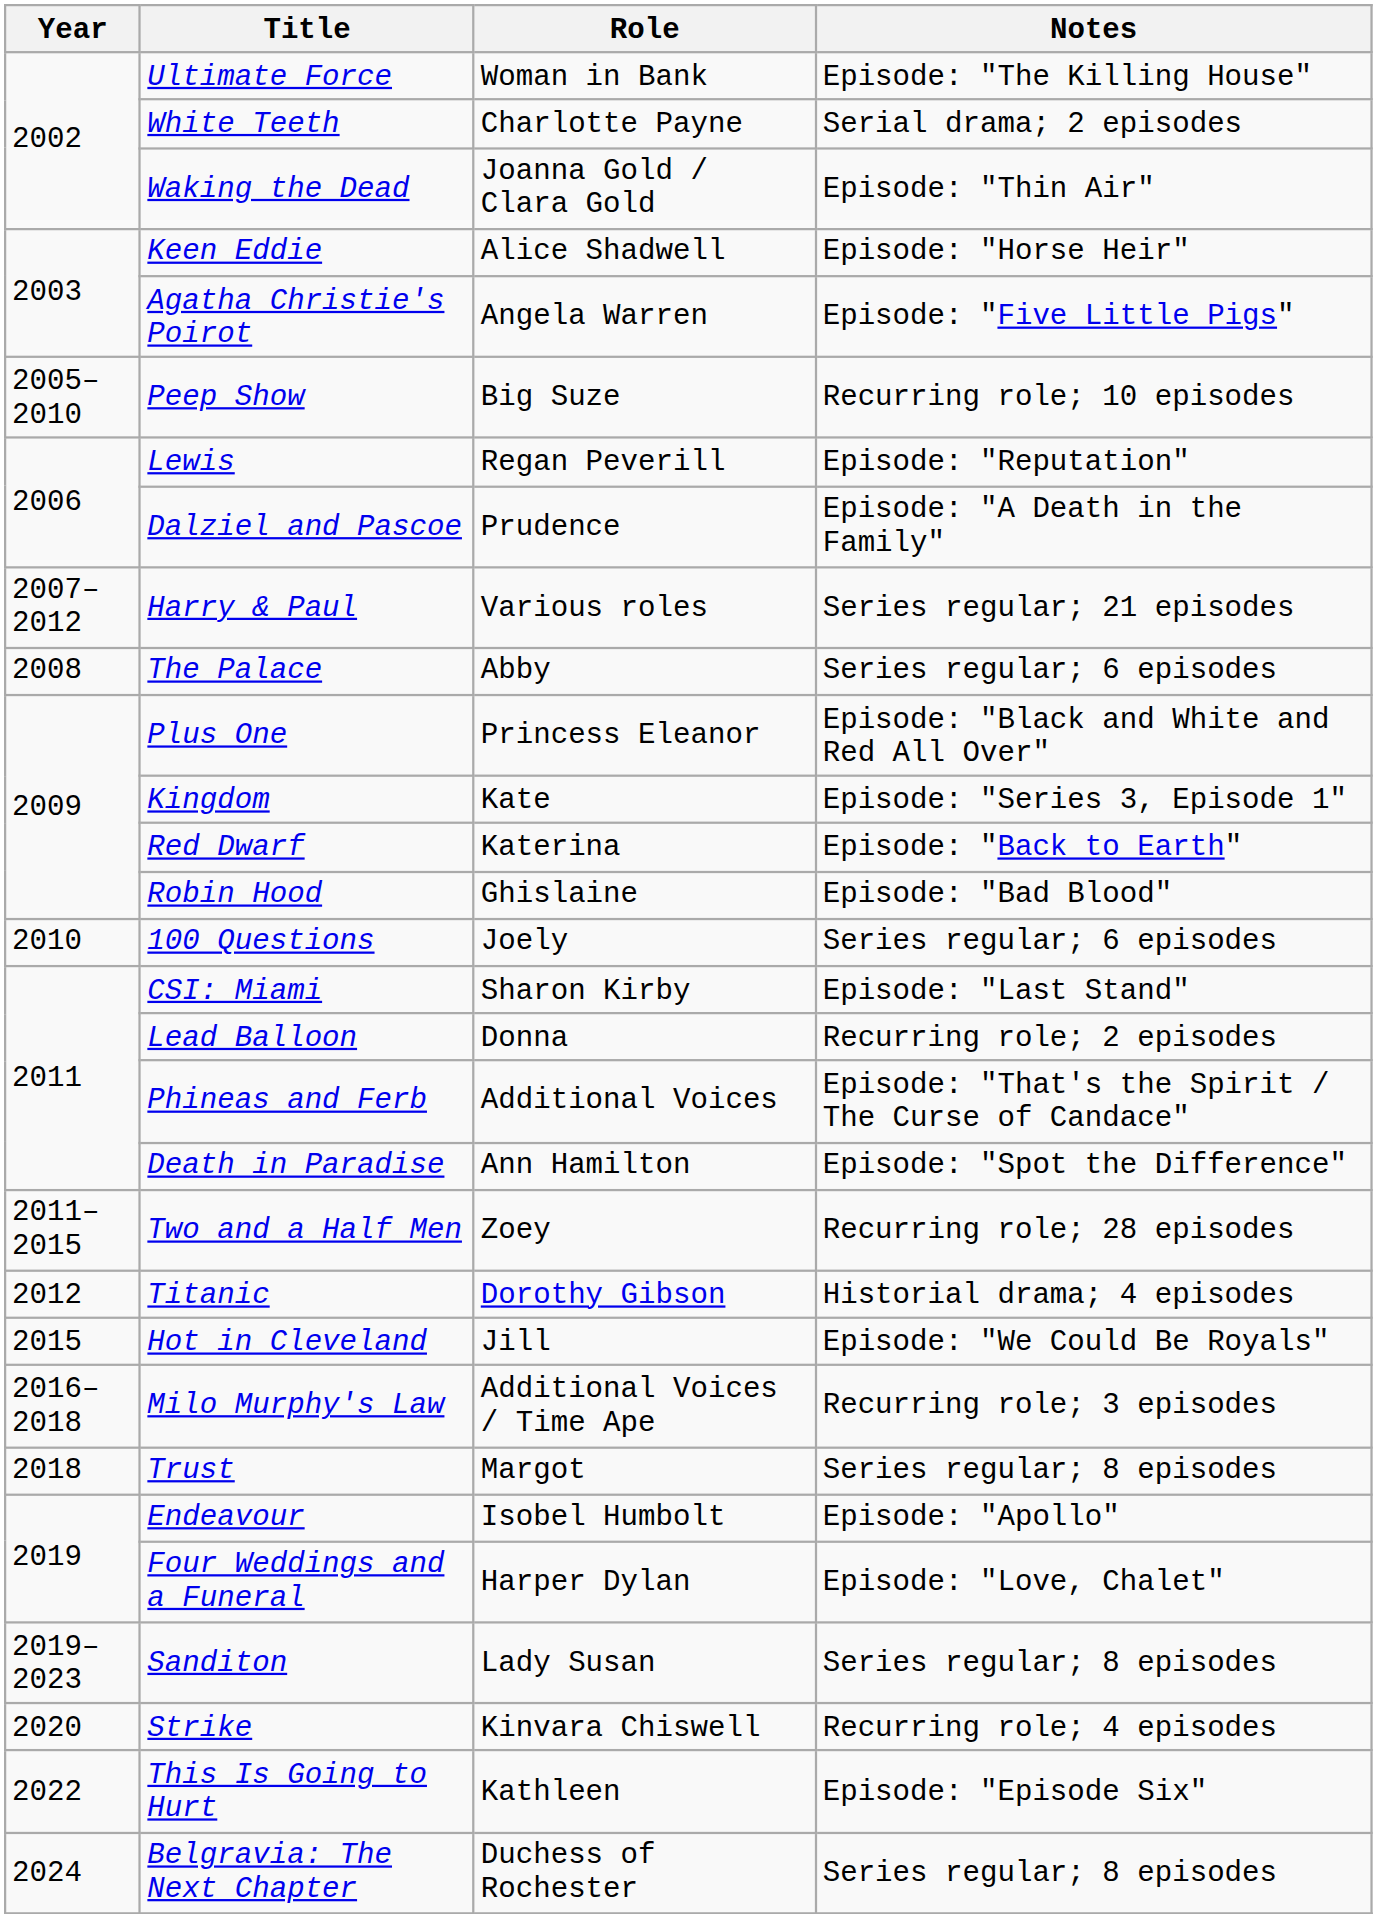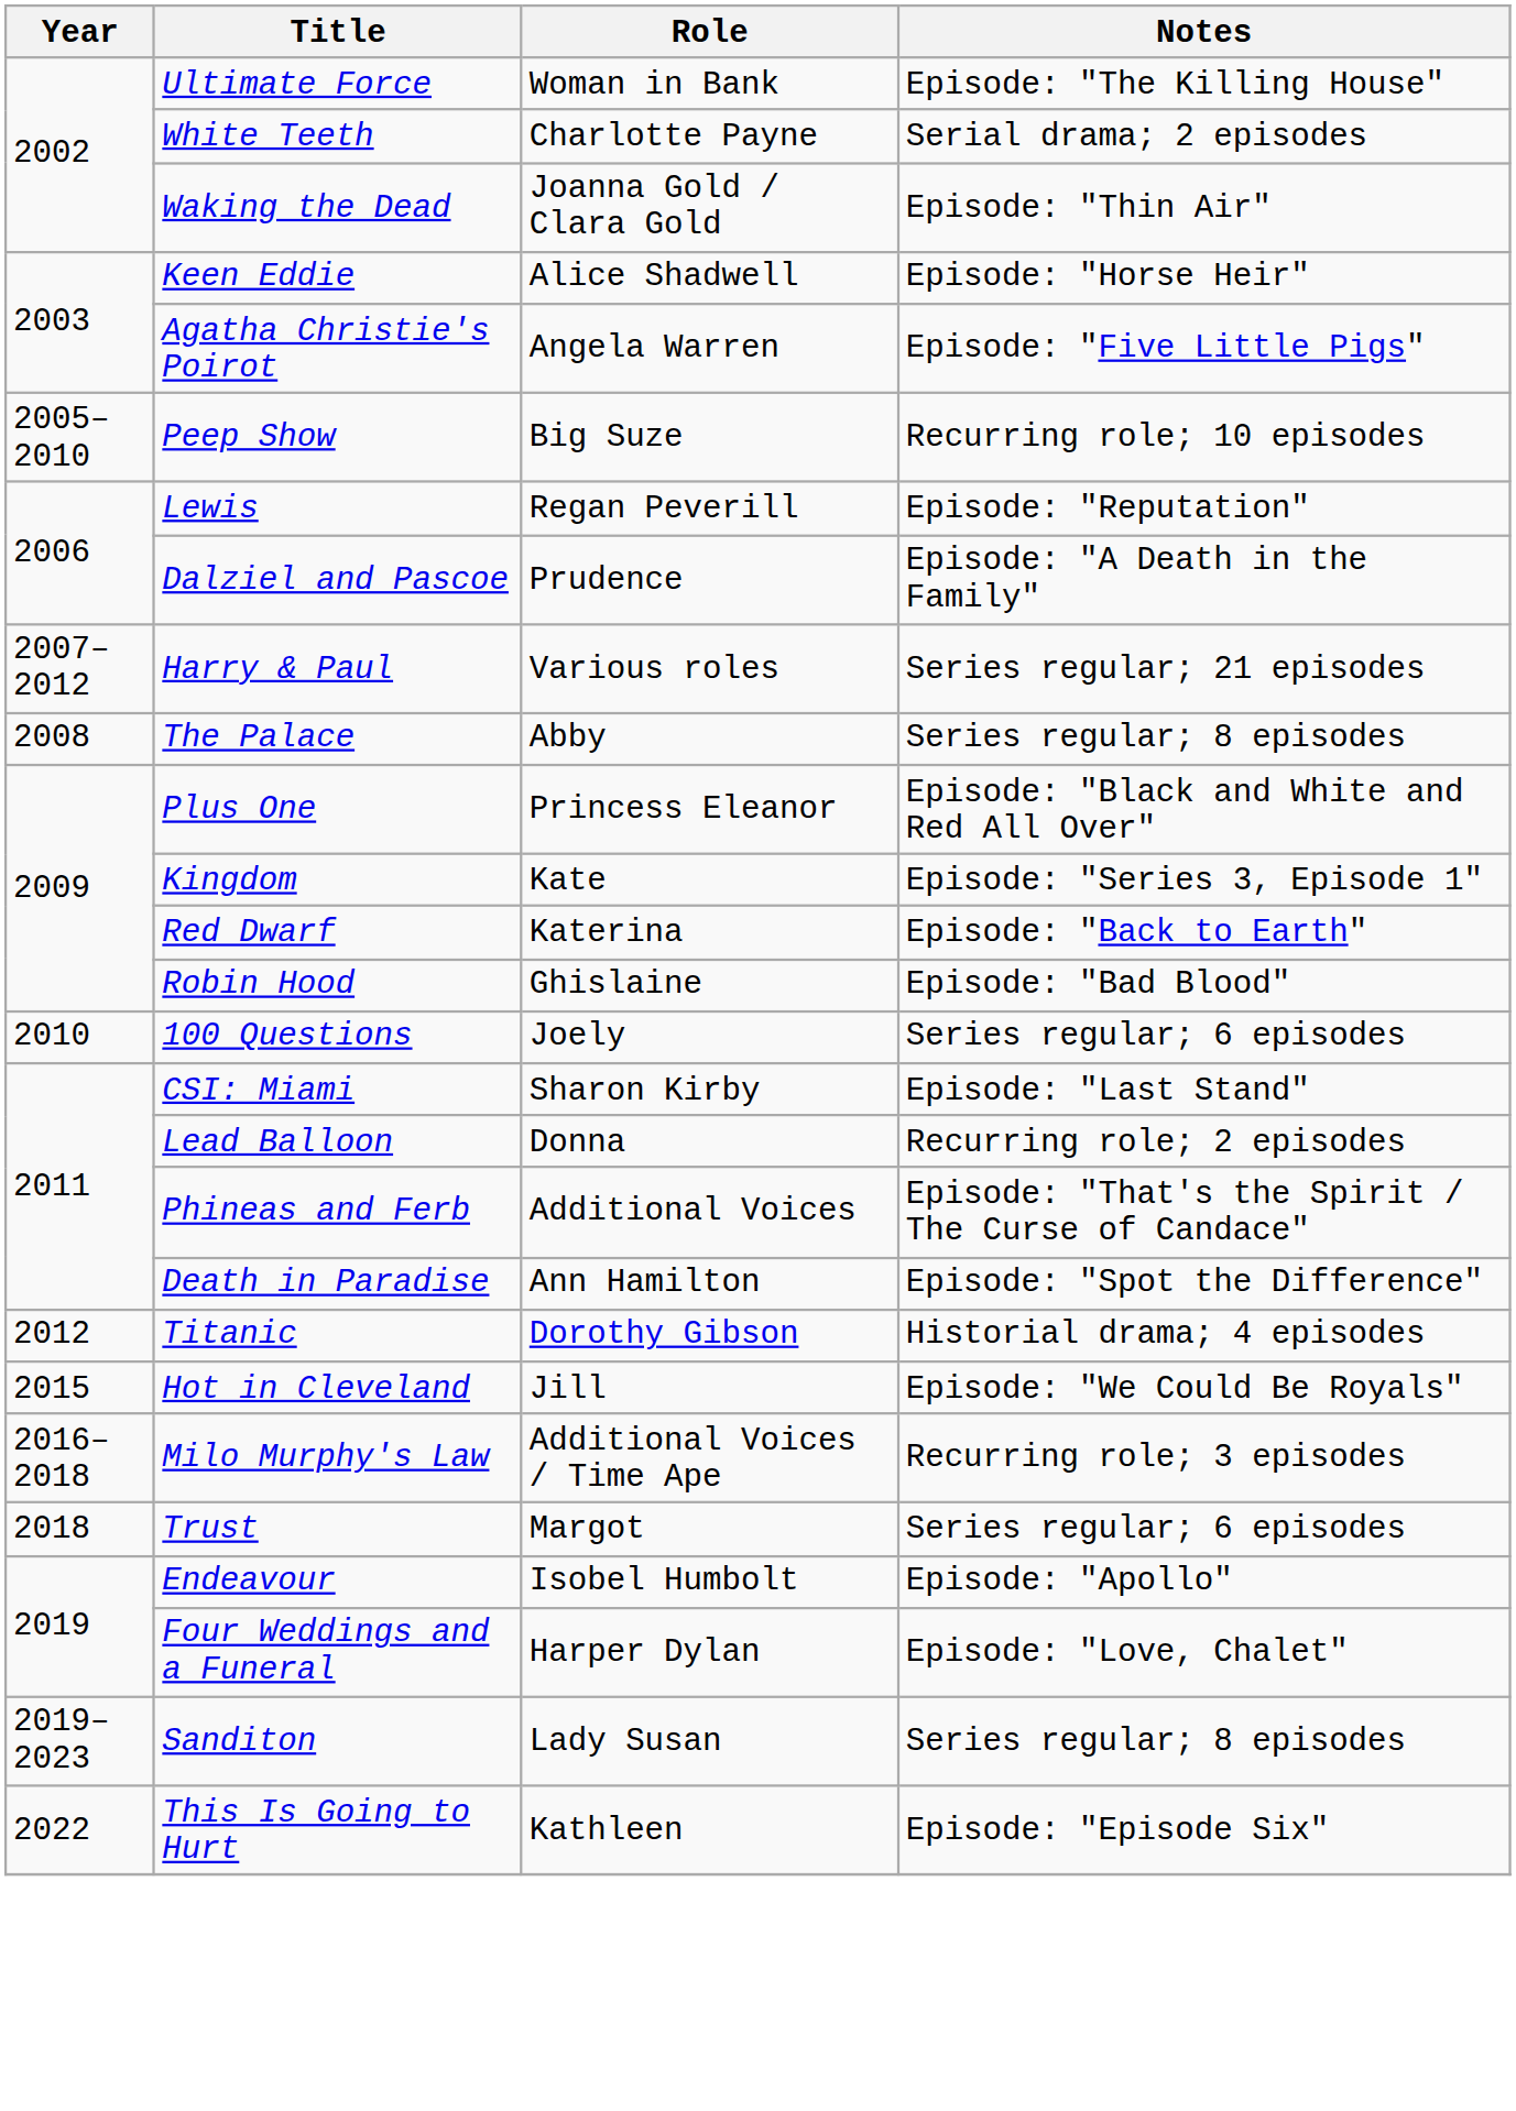The Palace | Notes: Series regular; 6 episodes -> Series regular; 8 episodes
- row: 2011–2015 | Two and a Half Men | Zoey | Recurring role; 28 episodes
Trust | Notes: Series regular; 8 episodes -> Series regular; 6 episodes
- row: 2020 | Strike | Kinvara Chiswell | Recurring role; 4 episodes
- row: 2024 | Belgravia: The Next Chapter | Duchess of Rochester | Series regular; 8 episodes
